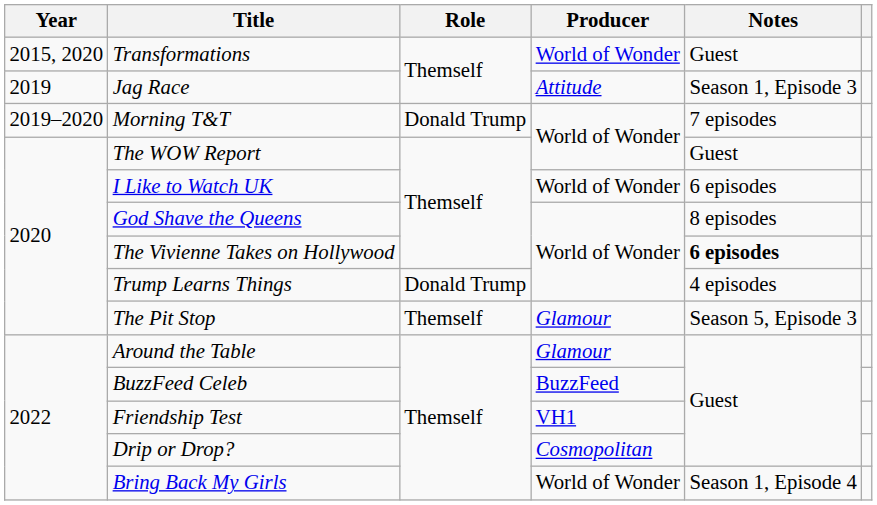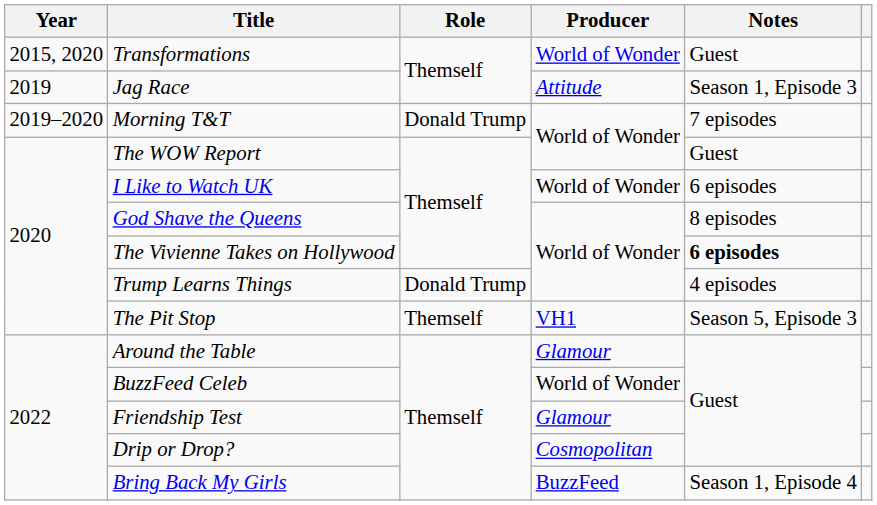The Pit Stop | Producer: Glamour -> VH1
BuzzFeed Celeb | Producer: BuzzFeed -> World of Wonder
Friendship Test | Producer: VH1 -> Glamour
Bring Back My Girls | Producer: World of Wonder -> BuzzFeed
